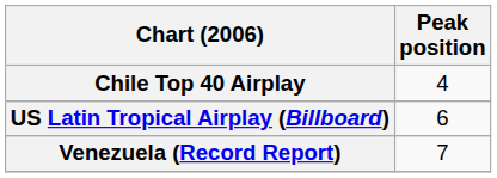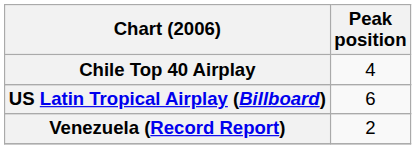Venezuela (Record Report) | Peak position: 7 -> 2
